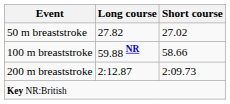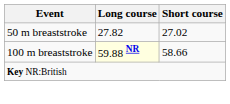100 m breaststroke | Long course: no background -> lightyellow background
- row: 200 m breaststroke | 2:12.87 | 2:09.73
